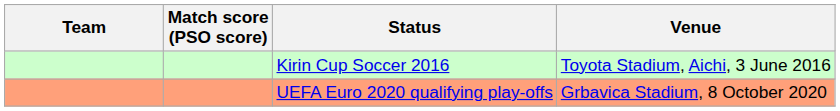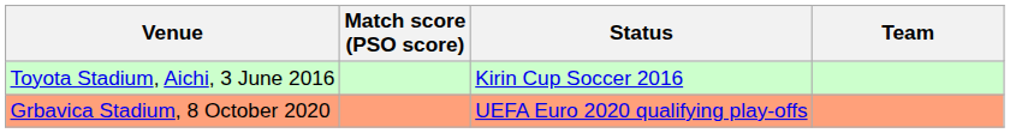columns swapped: Team <-> Venue
